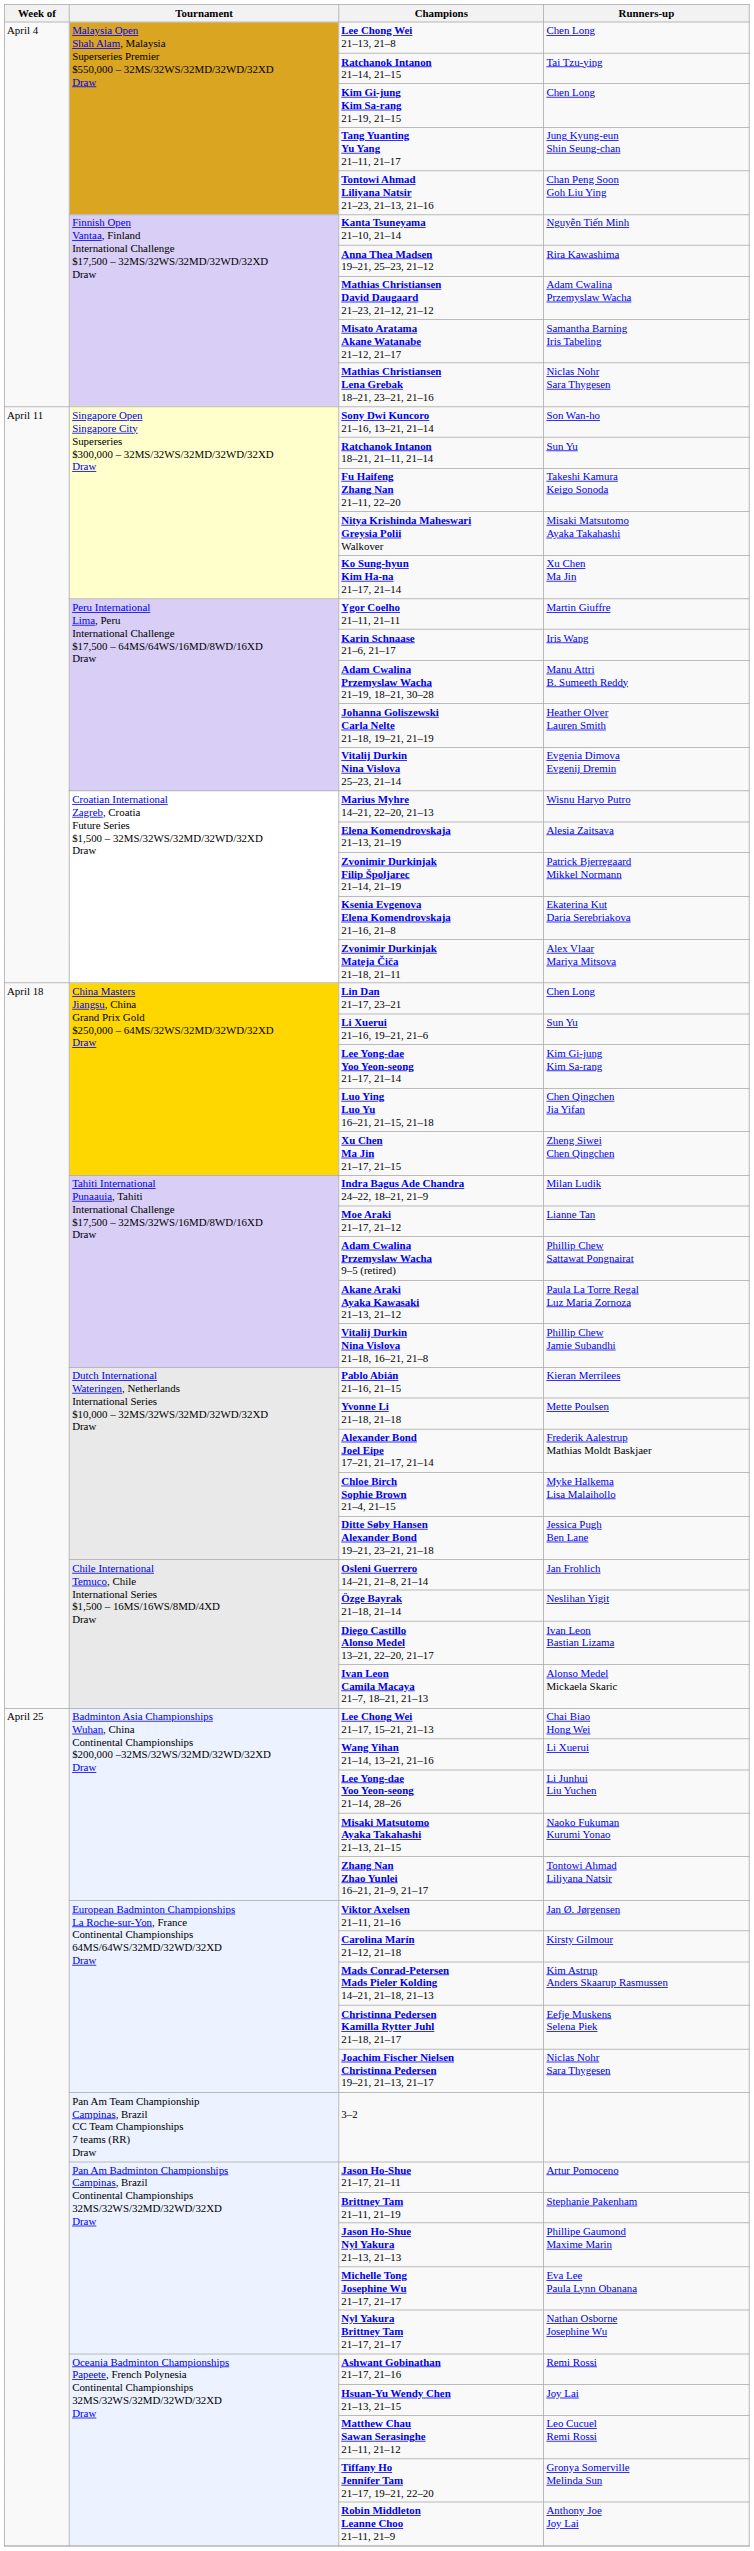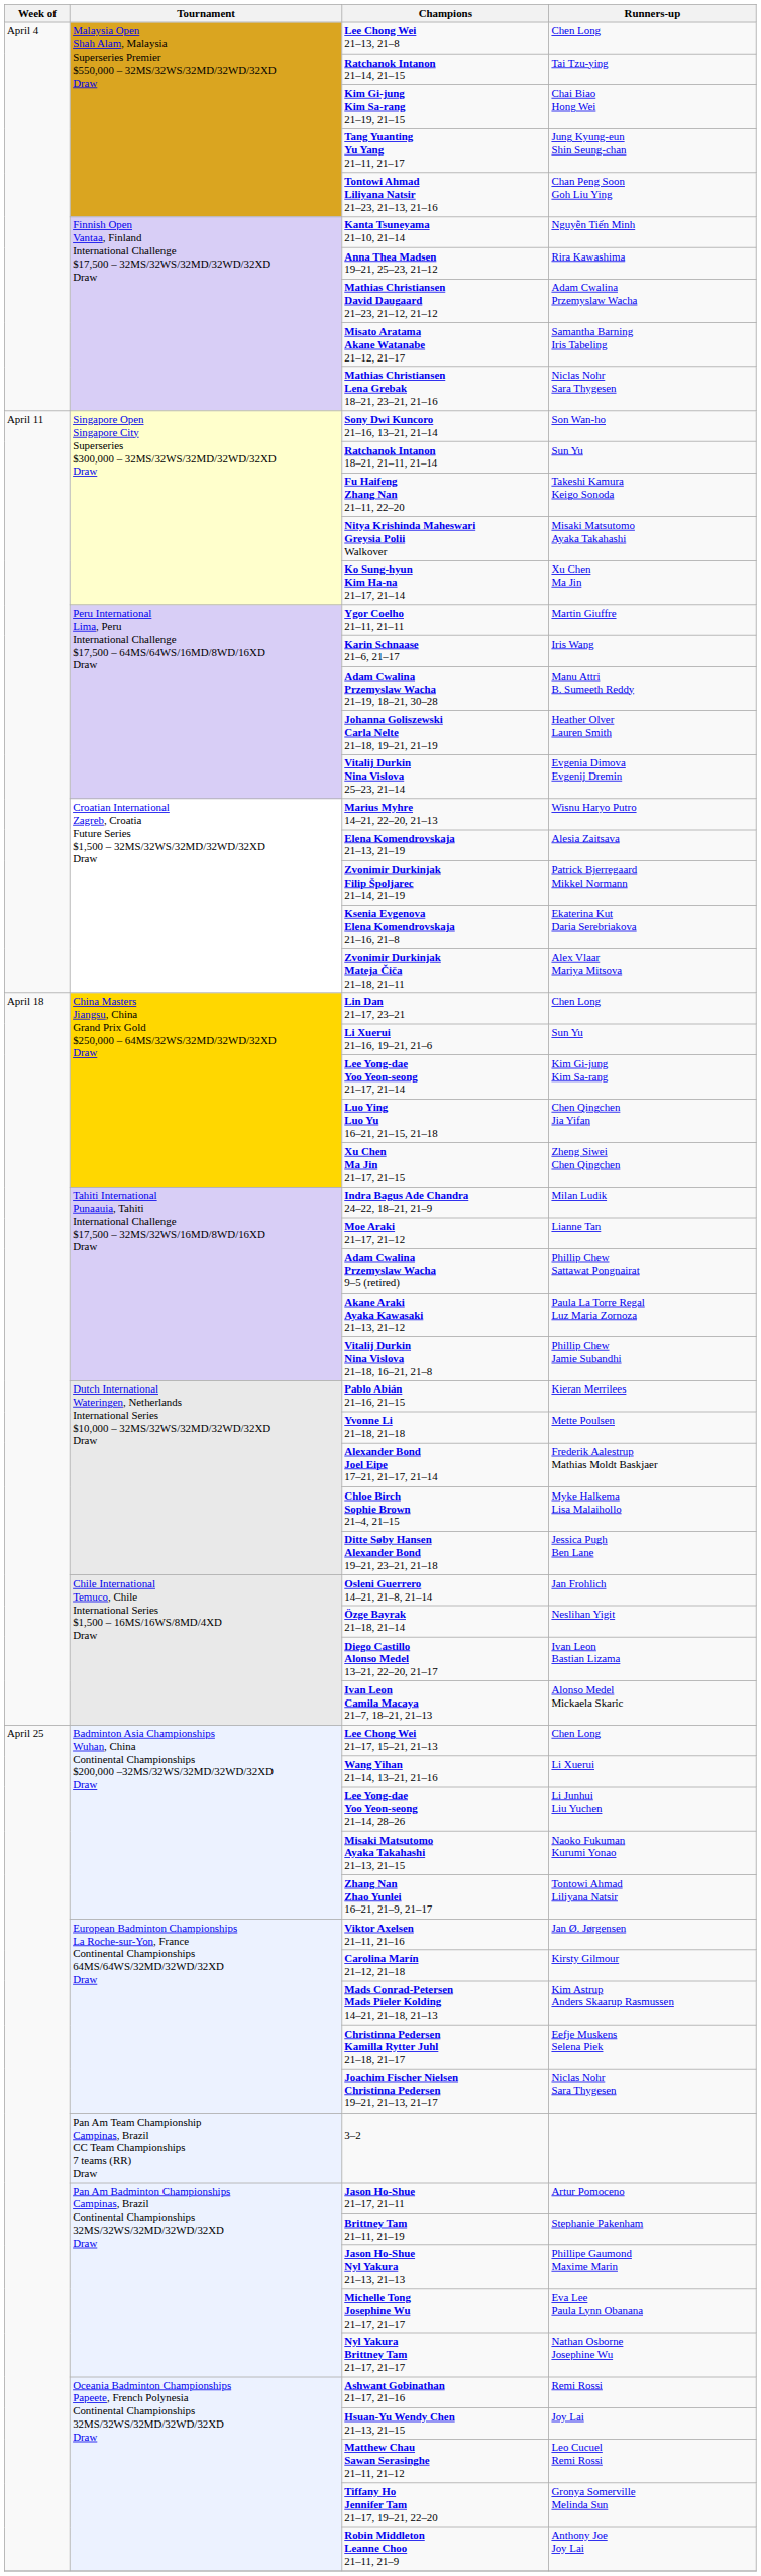Kim Gi-jung Kim Sa-rang 21–19, 21–15 | Runners-up: Chen Long -> Chai Biao Hong Wei
Lee Chong Wei 21–17, 15–21, 21–13 | Runners-up: Chai Biao Hong Wei -> Chen Long
